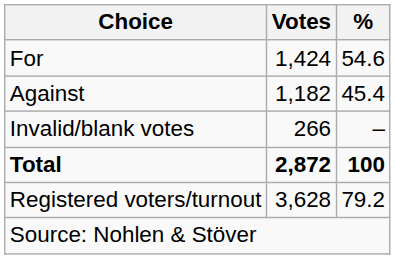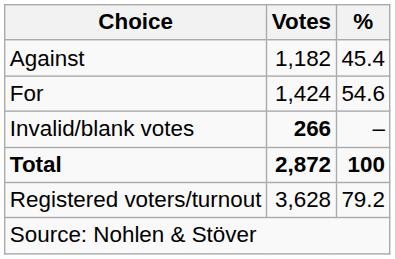rows swapped: For <-> Against
Invalid/blank votes | Votes: normal -> bold
